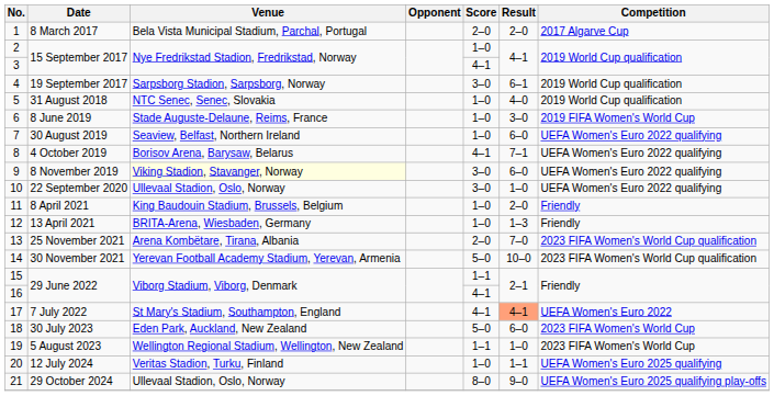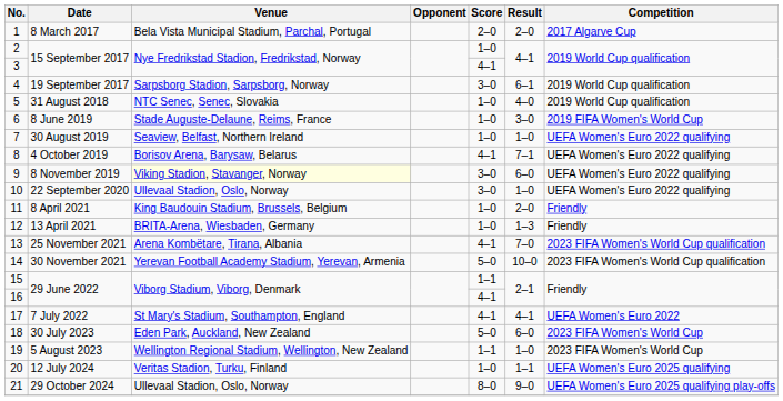30 August 2019 | Result: 6–0 -> 1–0
25 November 2021 | Score: 2–0 -> 4–1
7 July 2022 | Result: lightsalmon background -> no background
